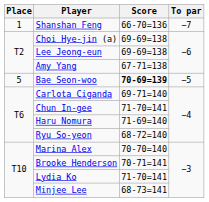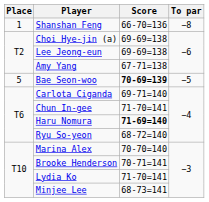Shanshan Feng | To par: −7 -> −8
Haru Nomura | Score: normal -> bold
